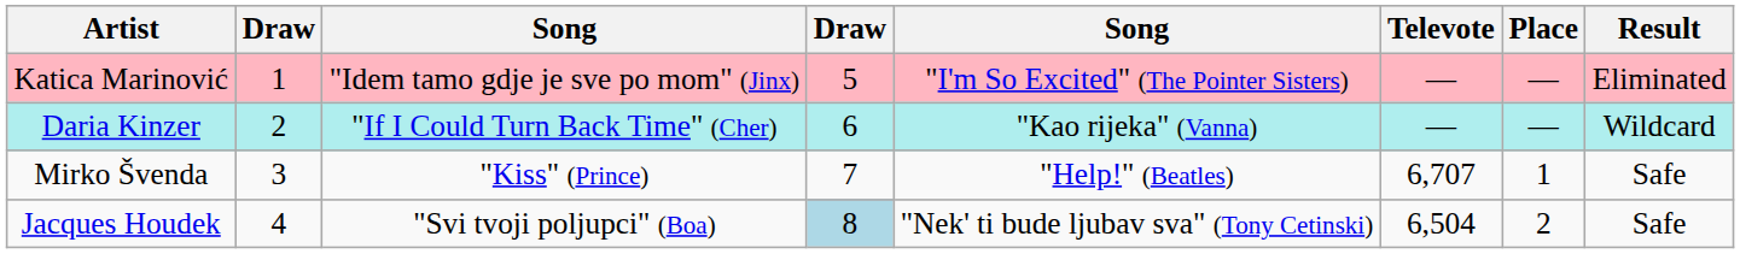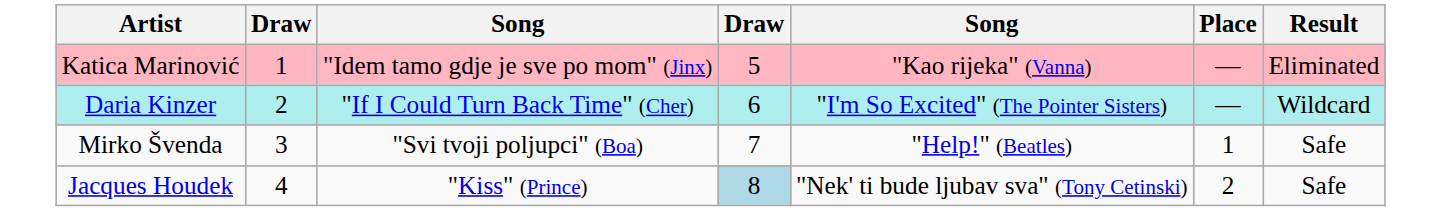- column: Televote | — | — | 6,707 | 6,504
Katica Marinović | column 5: "I'm So Excited" (The Pointer Sisters) -> "Kao rijeka" (Vanna)
Daria Kinzer | column 5: "Kao rijeka" (Vanna) -> "I'm So Excited" (The Pointer Sisters)
Mirko Švenda | column 3: "Kiss" (Prince) -> "Svi tvoji poljupci" (Boa)
Jacques Houdek | column 3: "Svi tvoji poljupci" (Boa) -> "Kiss" (Prince)
